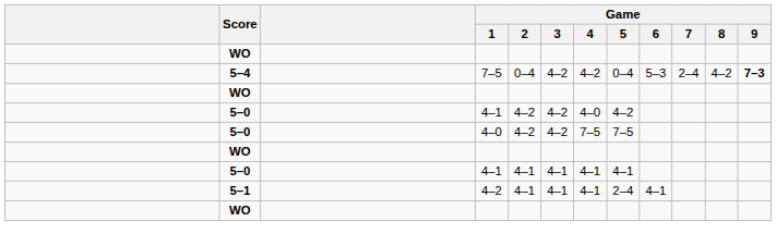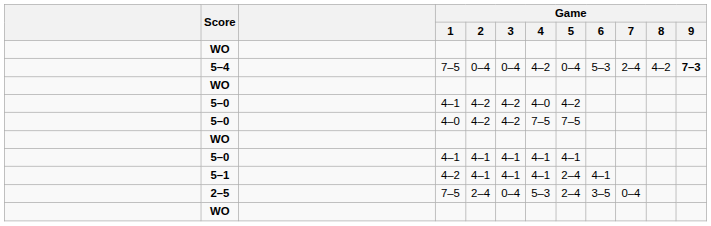5–4 | Game / 3: 4–2 -> 0–4
+ row: 2–5 | 7–5 | 2–4 | 0–4 | 5–3 | 2–4 | 3–5 | 0–4
